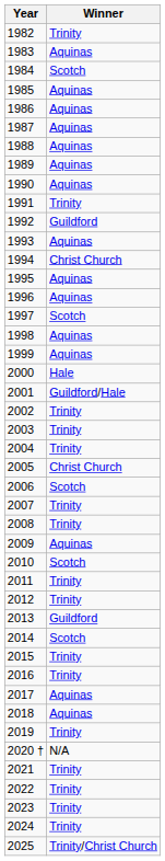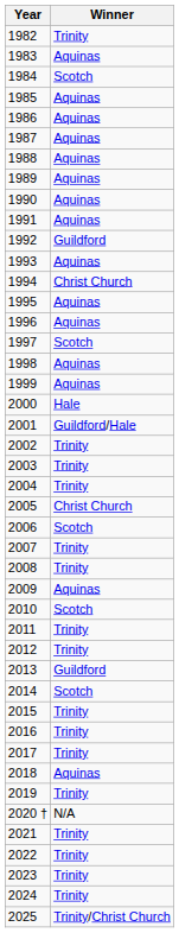1991 | Winner: Trinity -> Aquinas
2017 | Winner: Aquinas -> Trinity
